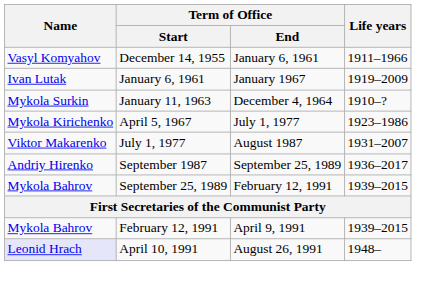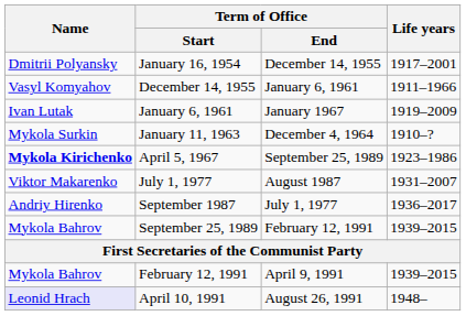+ row: Dmitrii Polyansky | January 16, 1954 | December 14, 1955 | 1917–2001
April 5, 1967 | Name: normal -> bold
April 5, 1967 | Term of Office / End: July 1, 1977 -> September 25, 1989
September 1987 | Term of Office / End: September 25, 1989 -> July 1, 1977
